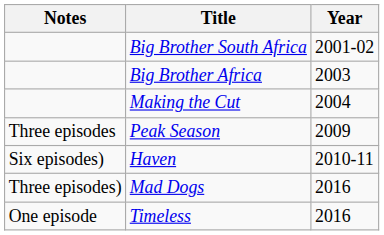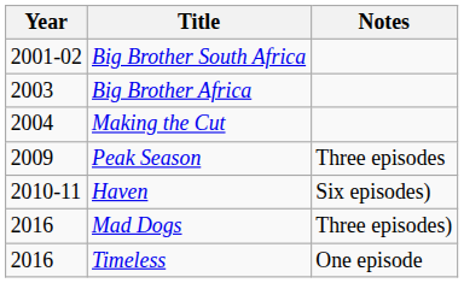columns swapped: Year <-> Notes
